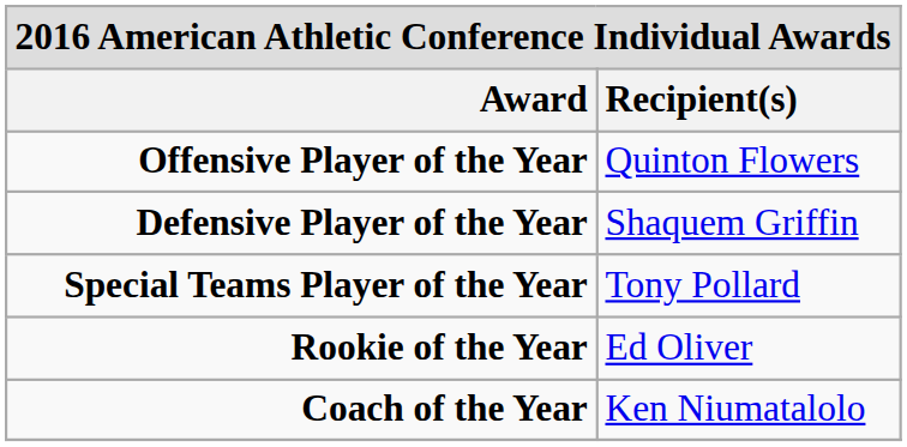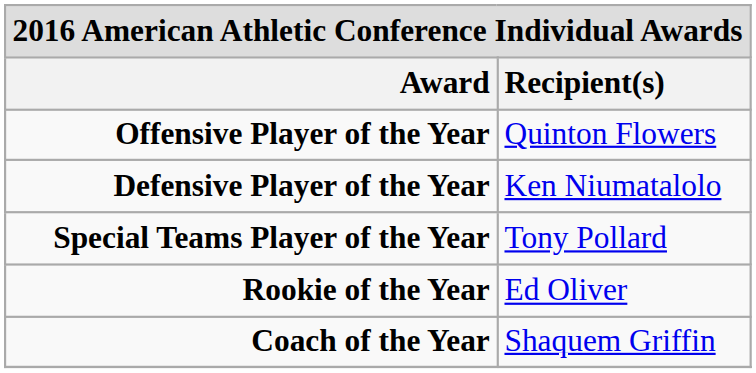Defensive Player of the Year | Recipient(s): Shaquem Griffin -> Ken Niumatalolo
Coach of the Year | Recipient(s): Ken Niumatalolo -> Shaquem Griffin
